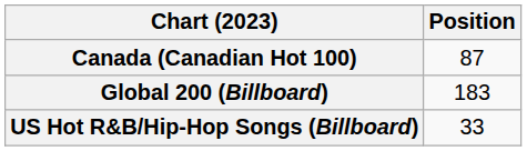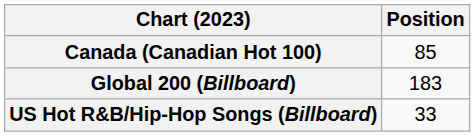Canada (Canadian Hot 100) | Position: 87 -> 85
